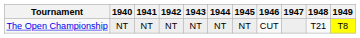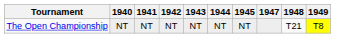- column: 1946 | CUT
